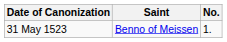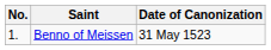columns swapped: No. <-> Date of Canonization
